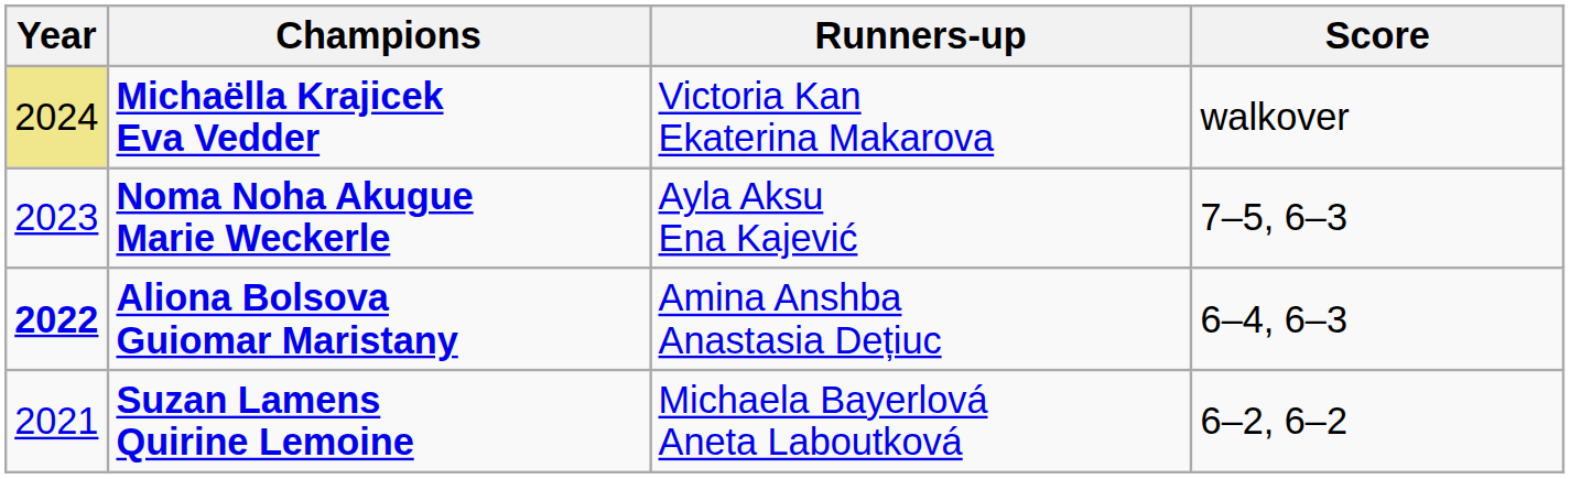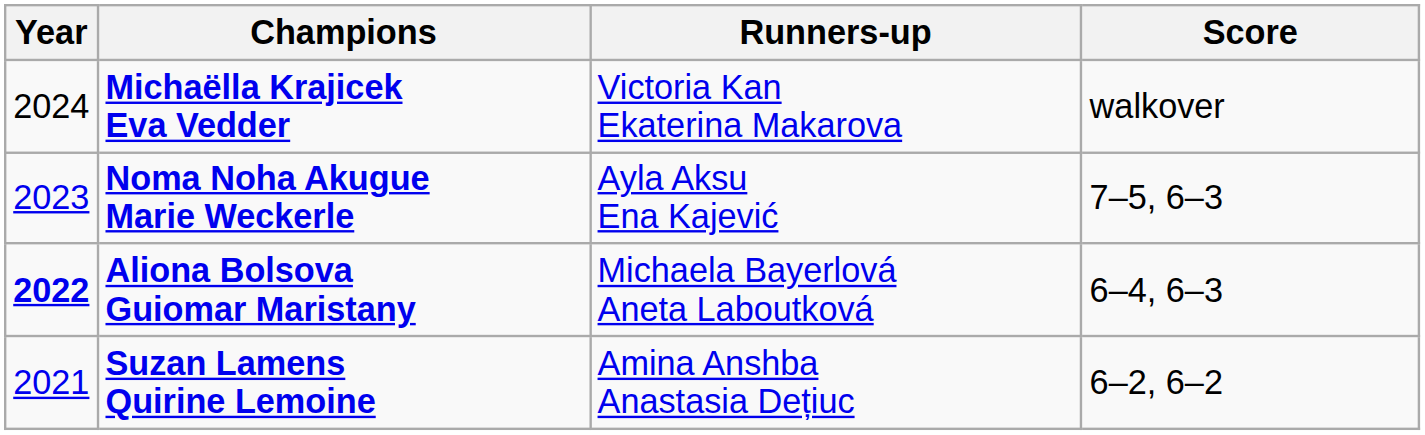Michaëlla Krajicek Eva Vedder | Year: khaki background -> no background
Aliona Bolsova Guiomar Maristany | Runners-up: Amina Anshba Anastasia Dețiuc -> Michaela Bayerlová Aneta Laboutková
Suzan Lamens Quirine Lemoine | Runners-up: Michaela Bayerlová Aneta Laboutková -> Amina Anshba Anastasia Dețiuc
